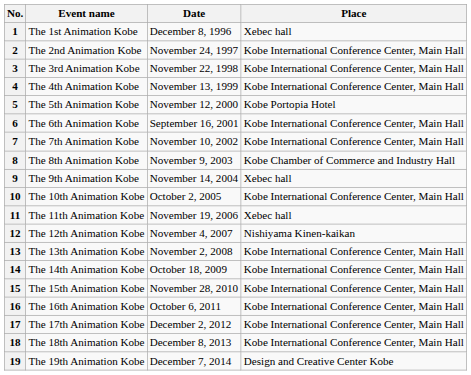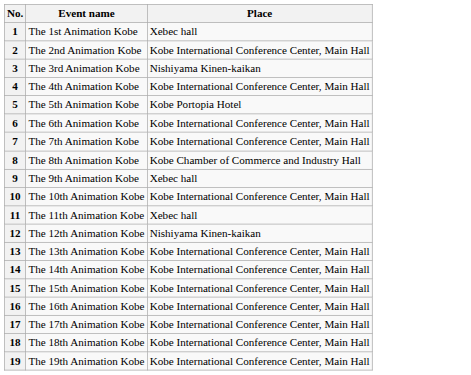- column: Date | December 8, 1996 | November 24, 1997 | November 22, 1998 | November 13, 1999 | November 12, 2000 | September 16, 2001 | November 10, 2002 | November 9, 2003 | November 14, 2004 | October 2, 2005 | November 19, 2006 | November 4, 2007 | November 2, 2008 | October 18, 2009 | November 28, 2010 | October 6, 2011 | December 2, 2012 | December 8, 2013 | December 7, 2014
3 | Place: Kobe International Conference Center, Main Hall -> Nishiyama Kinen-kaikan
19 | Place: Design and Creative Center Kobe -> Kobe International Conference Center, Main Hall
